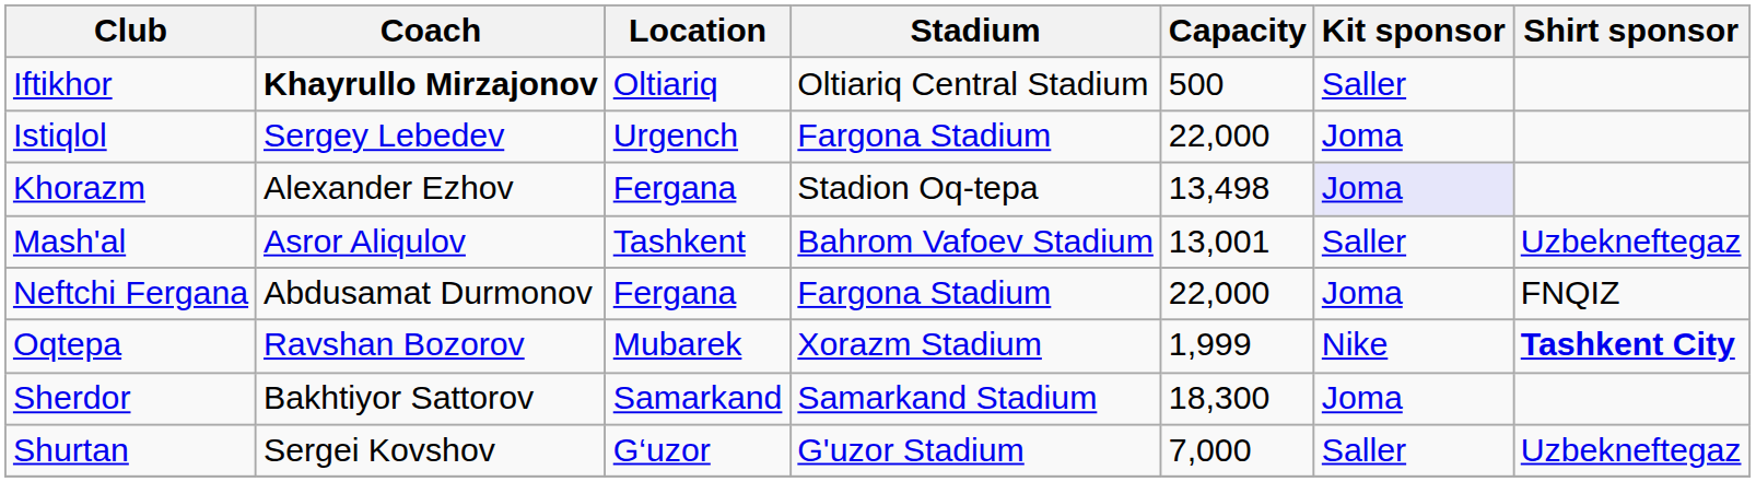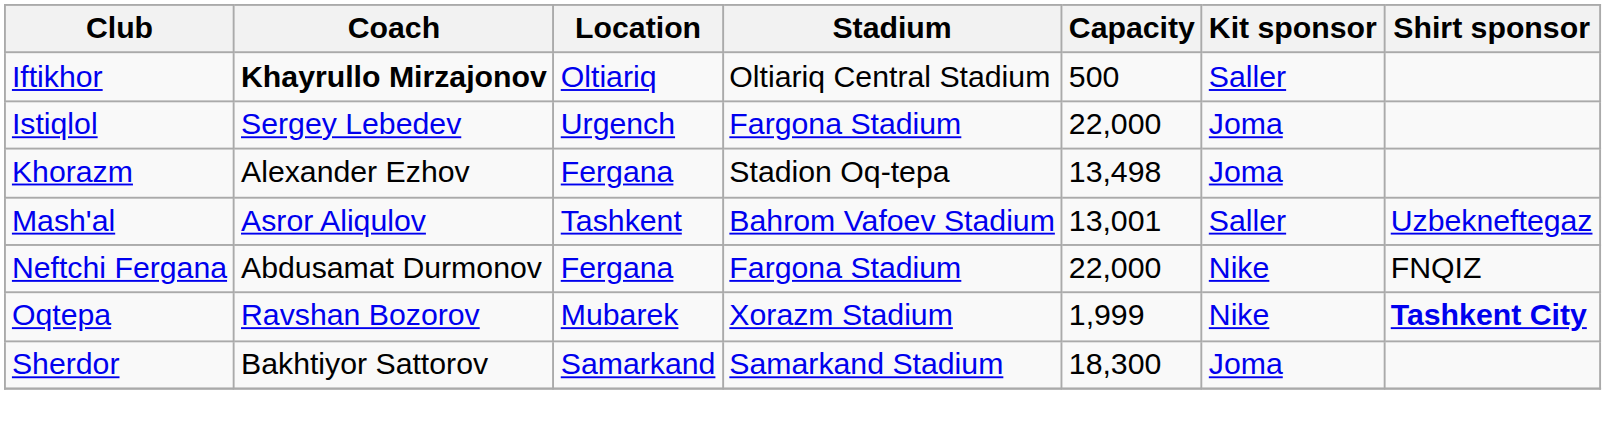Khorazm | Kit sponsor: lavender background -> no background
Neftchi Fergana | Kit sponsor: Joma -> Nike
- row: Shurtan | Sergei Kovshov | G‘uzor | G'uzor Stadium | 7,000 | Saller | Uzbekneftegaz
